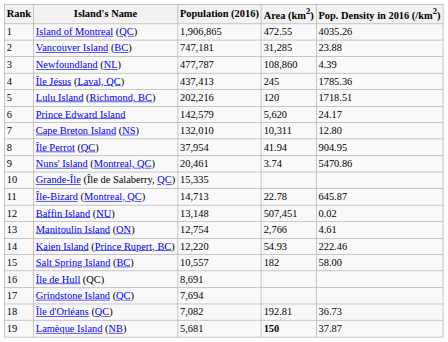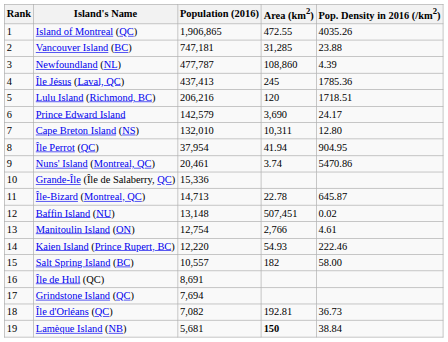Lulu Island (Richmond, BC) | Population (2016): 202,216 -> 206,216
Prince Edward Island | Area (km2): 5,620 -> 3,690
Grande-Île (Île de Salaberry, QC) | Population (2016): 15,335 -> 15,336
Lamèque Island (NB) | Pop. Density in 2016 (/km2): 37.87 -> 38.84
